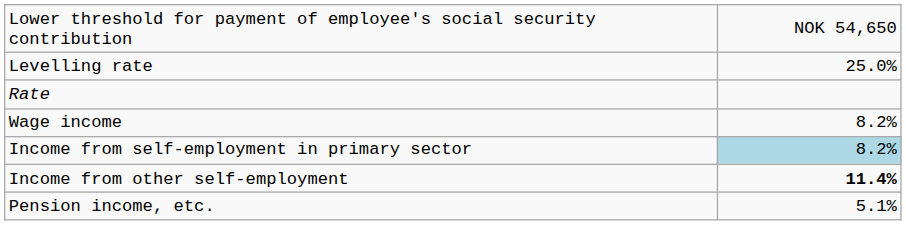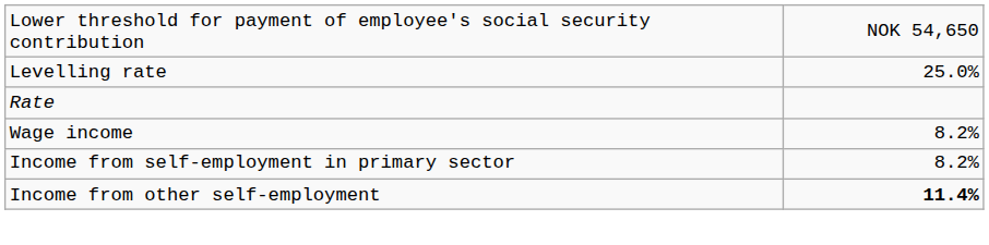Income from self-employment in primary sector | column 2: lightblue background -> no background
- row: Pension income, etc. | 5.1%
